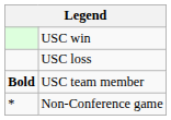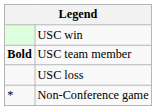rows swapped: USC loss <-> USC team member
